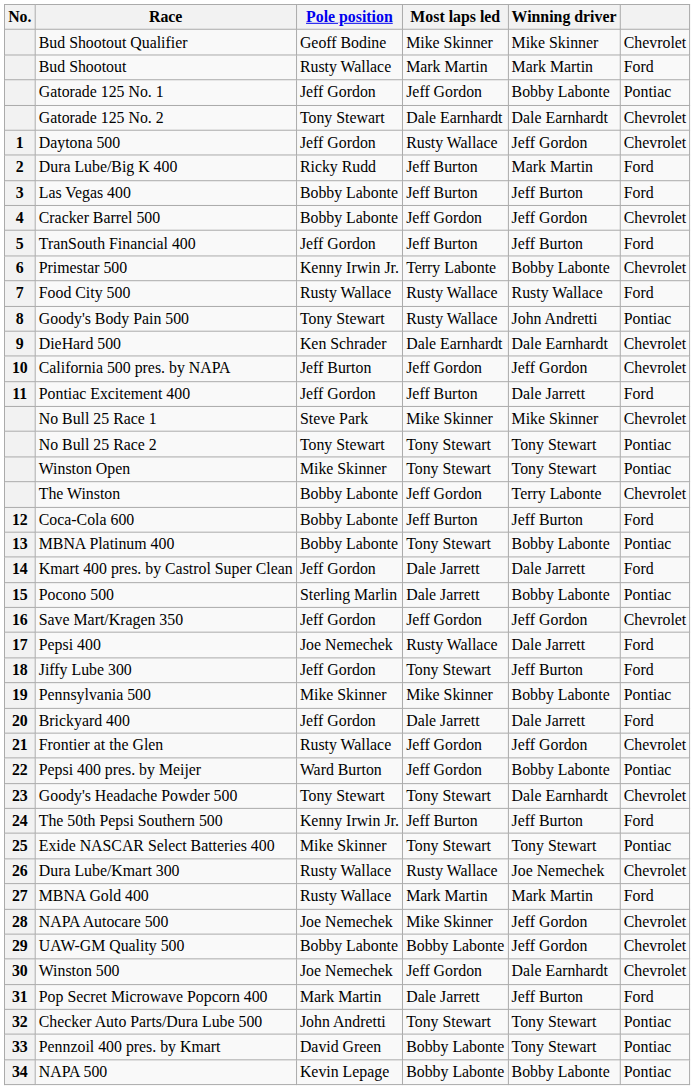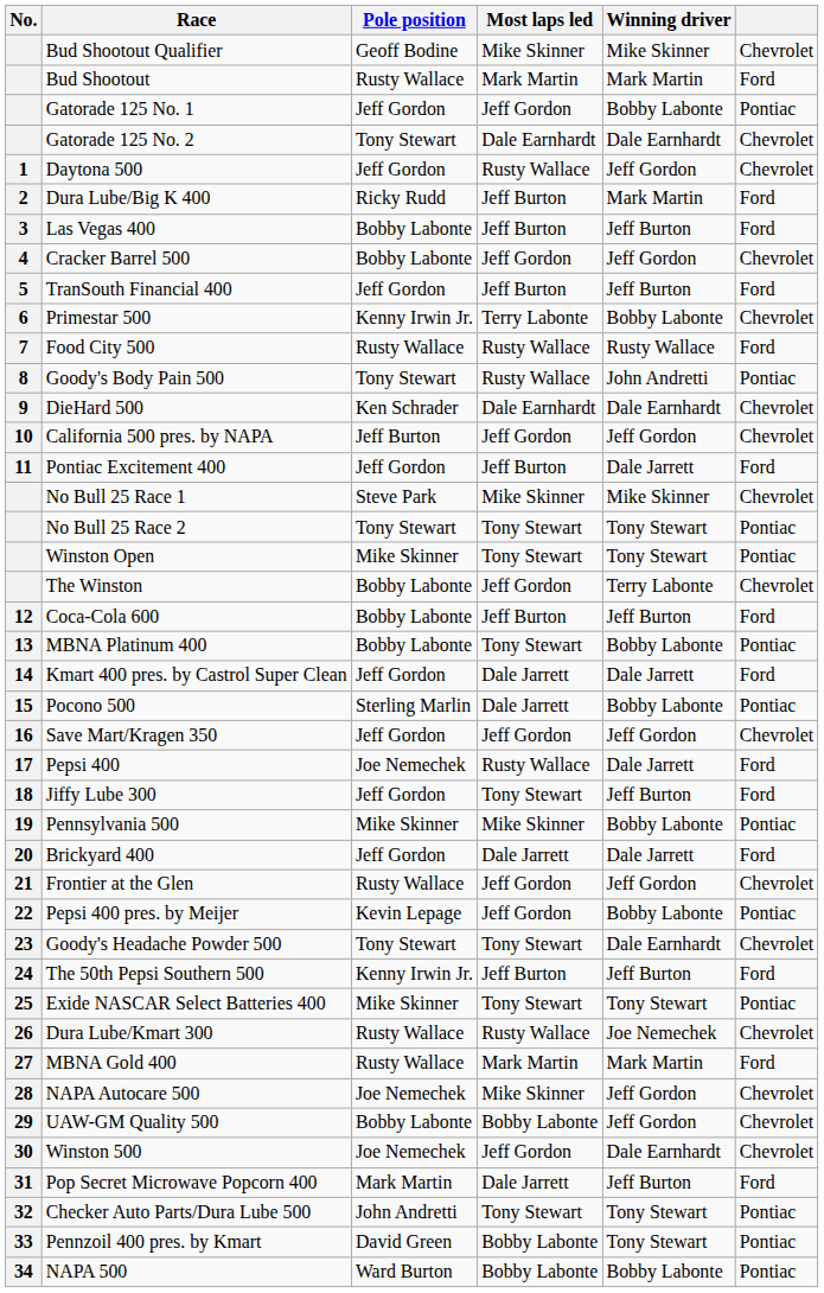Pepsi 400 pres. by Meijer | Pole position: Ward Burton -> Kevin Lepage
NAPA 500 | Pole position: Kevin Lepage -> Ward Burton
